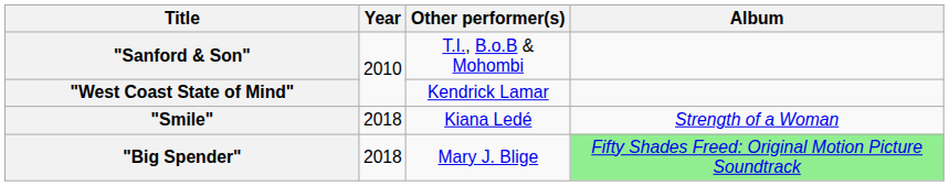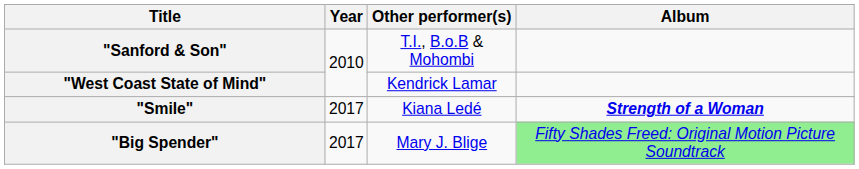"Smile" | Year: 2018 -> 2017
"Smile" | Album: normal -> bold
"Big Spender" | Year: 2018 -> 2017
